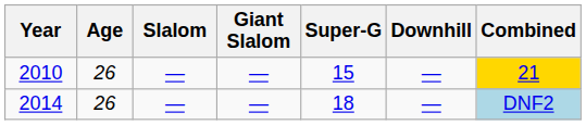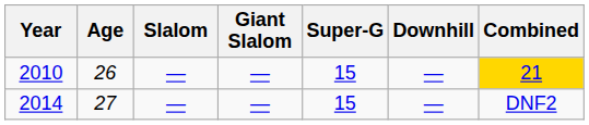2014 | Age: 26 -> 27
2014 | Super-G: 18 -> 15
2014 | Combined: lightblue background -> no background
